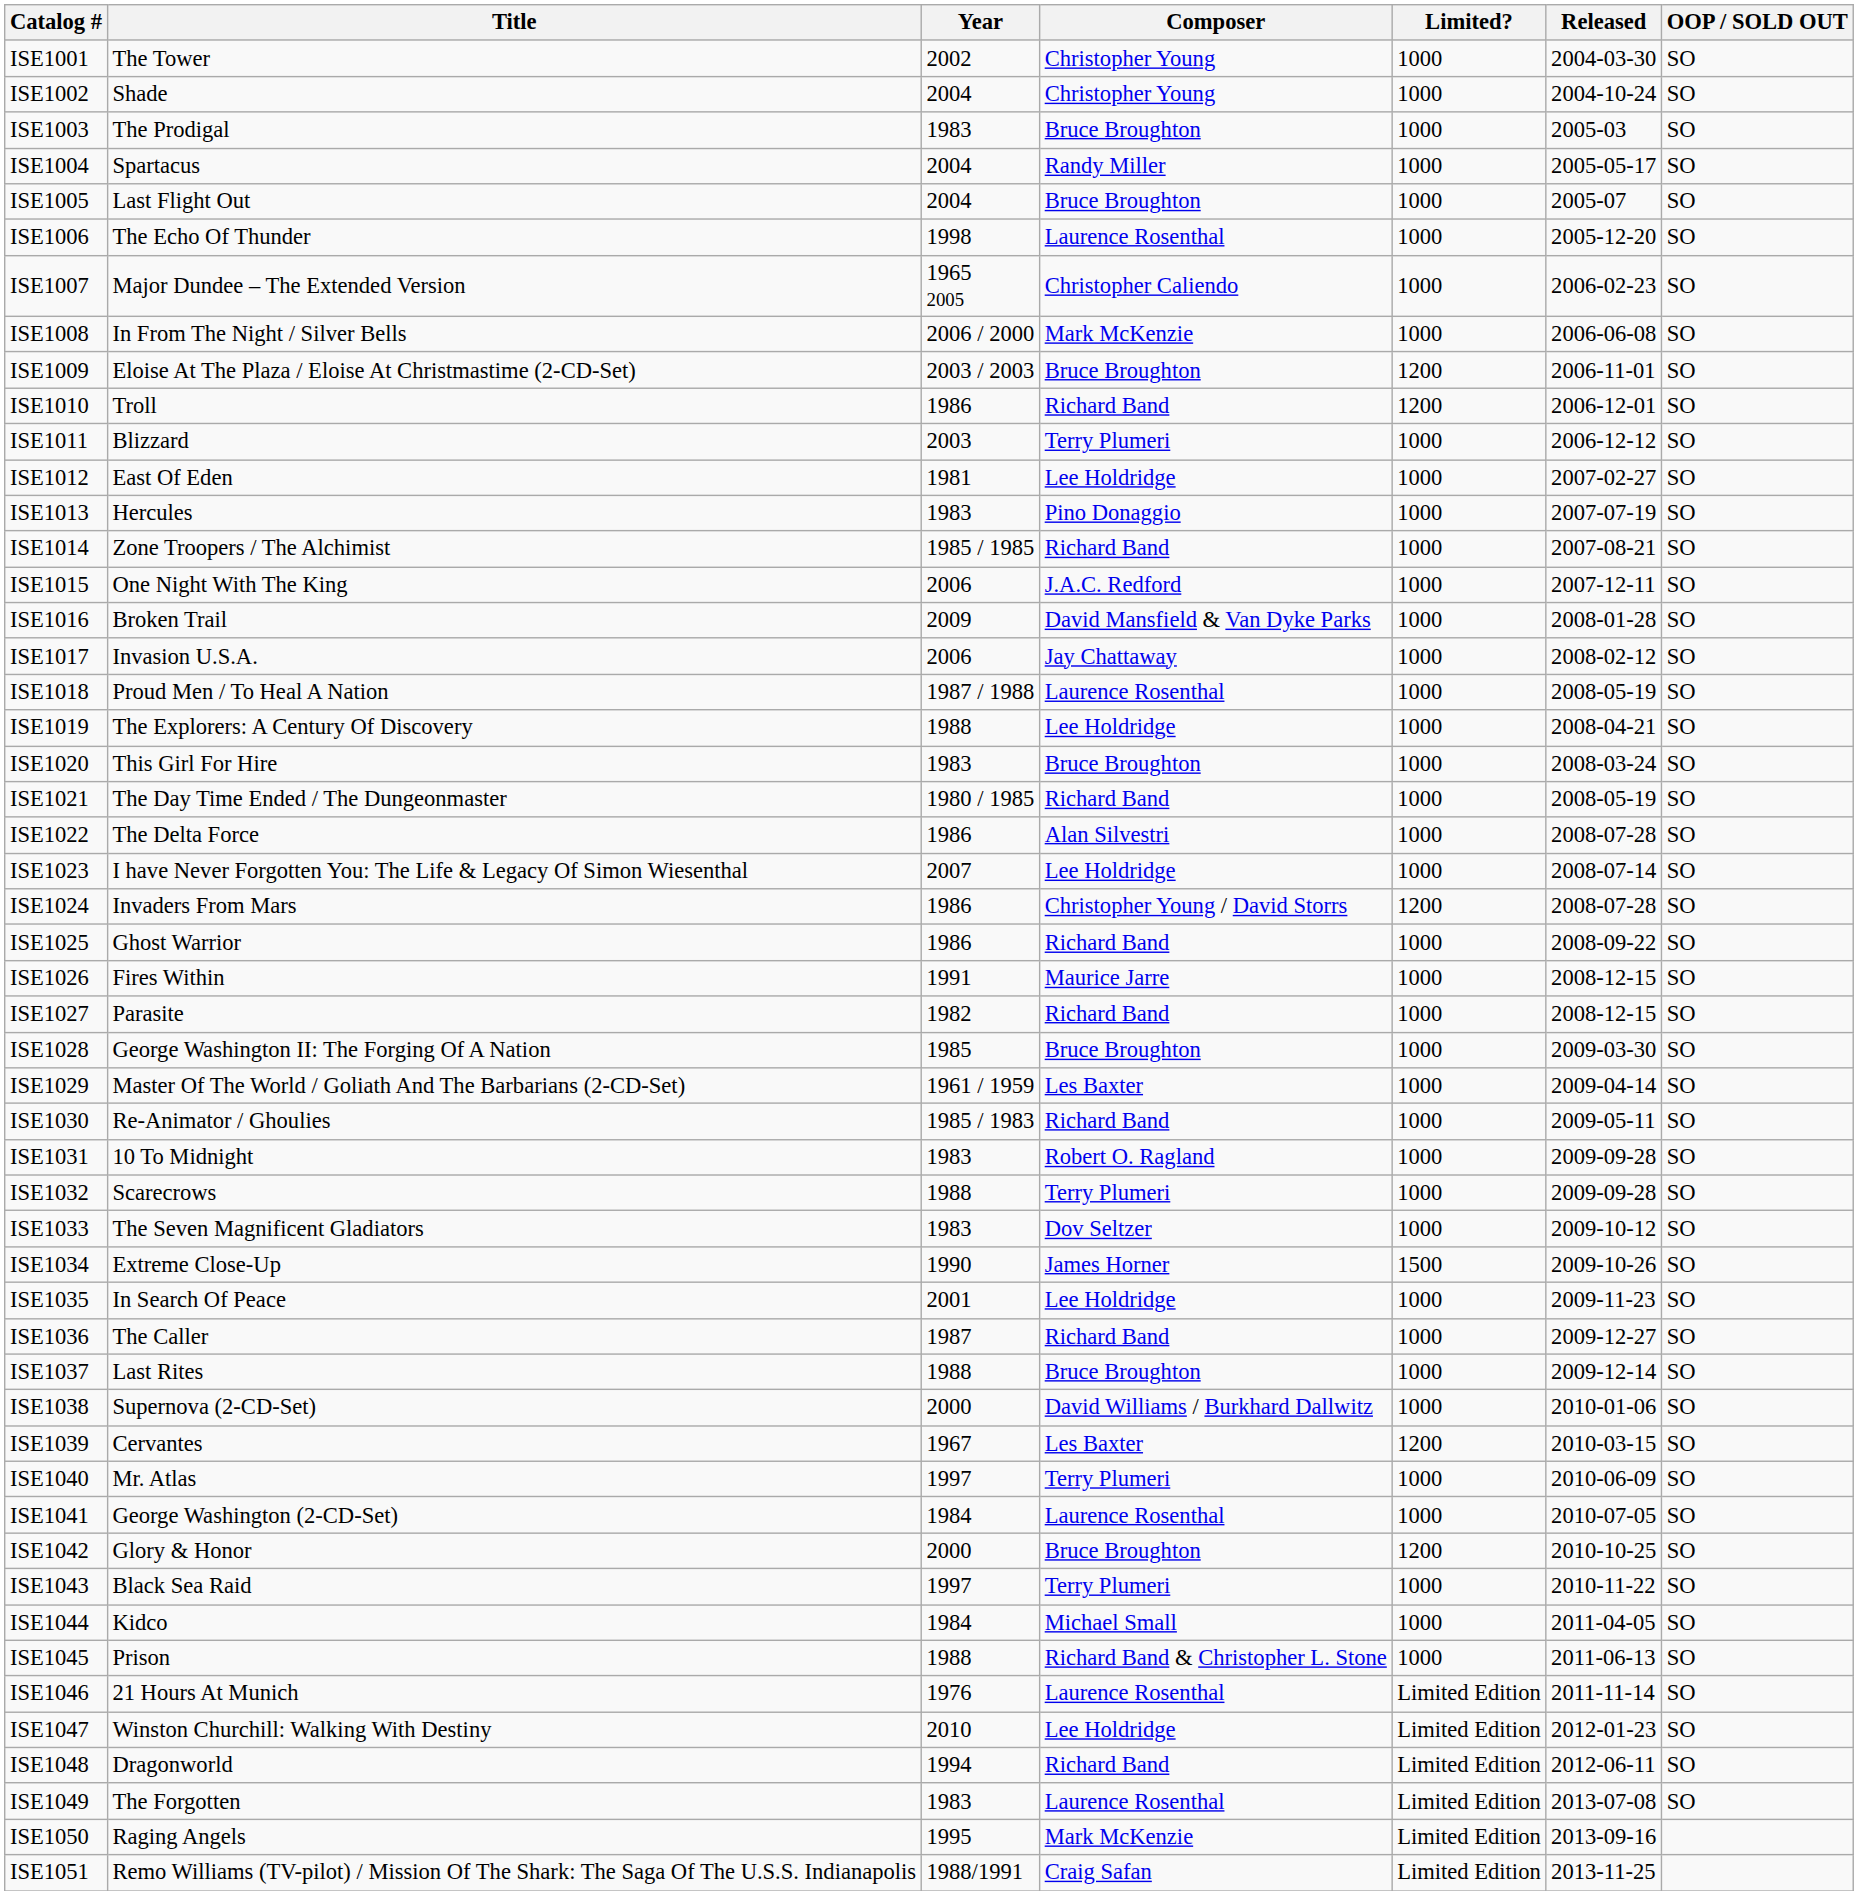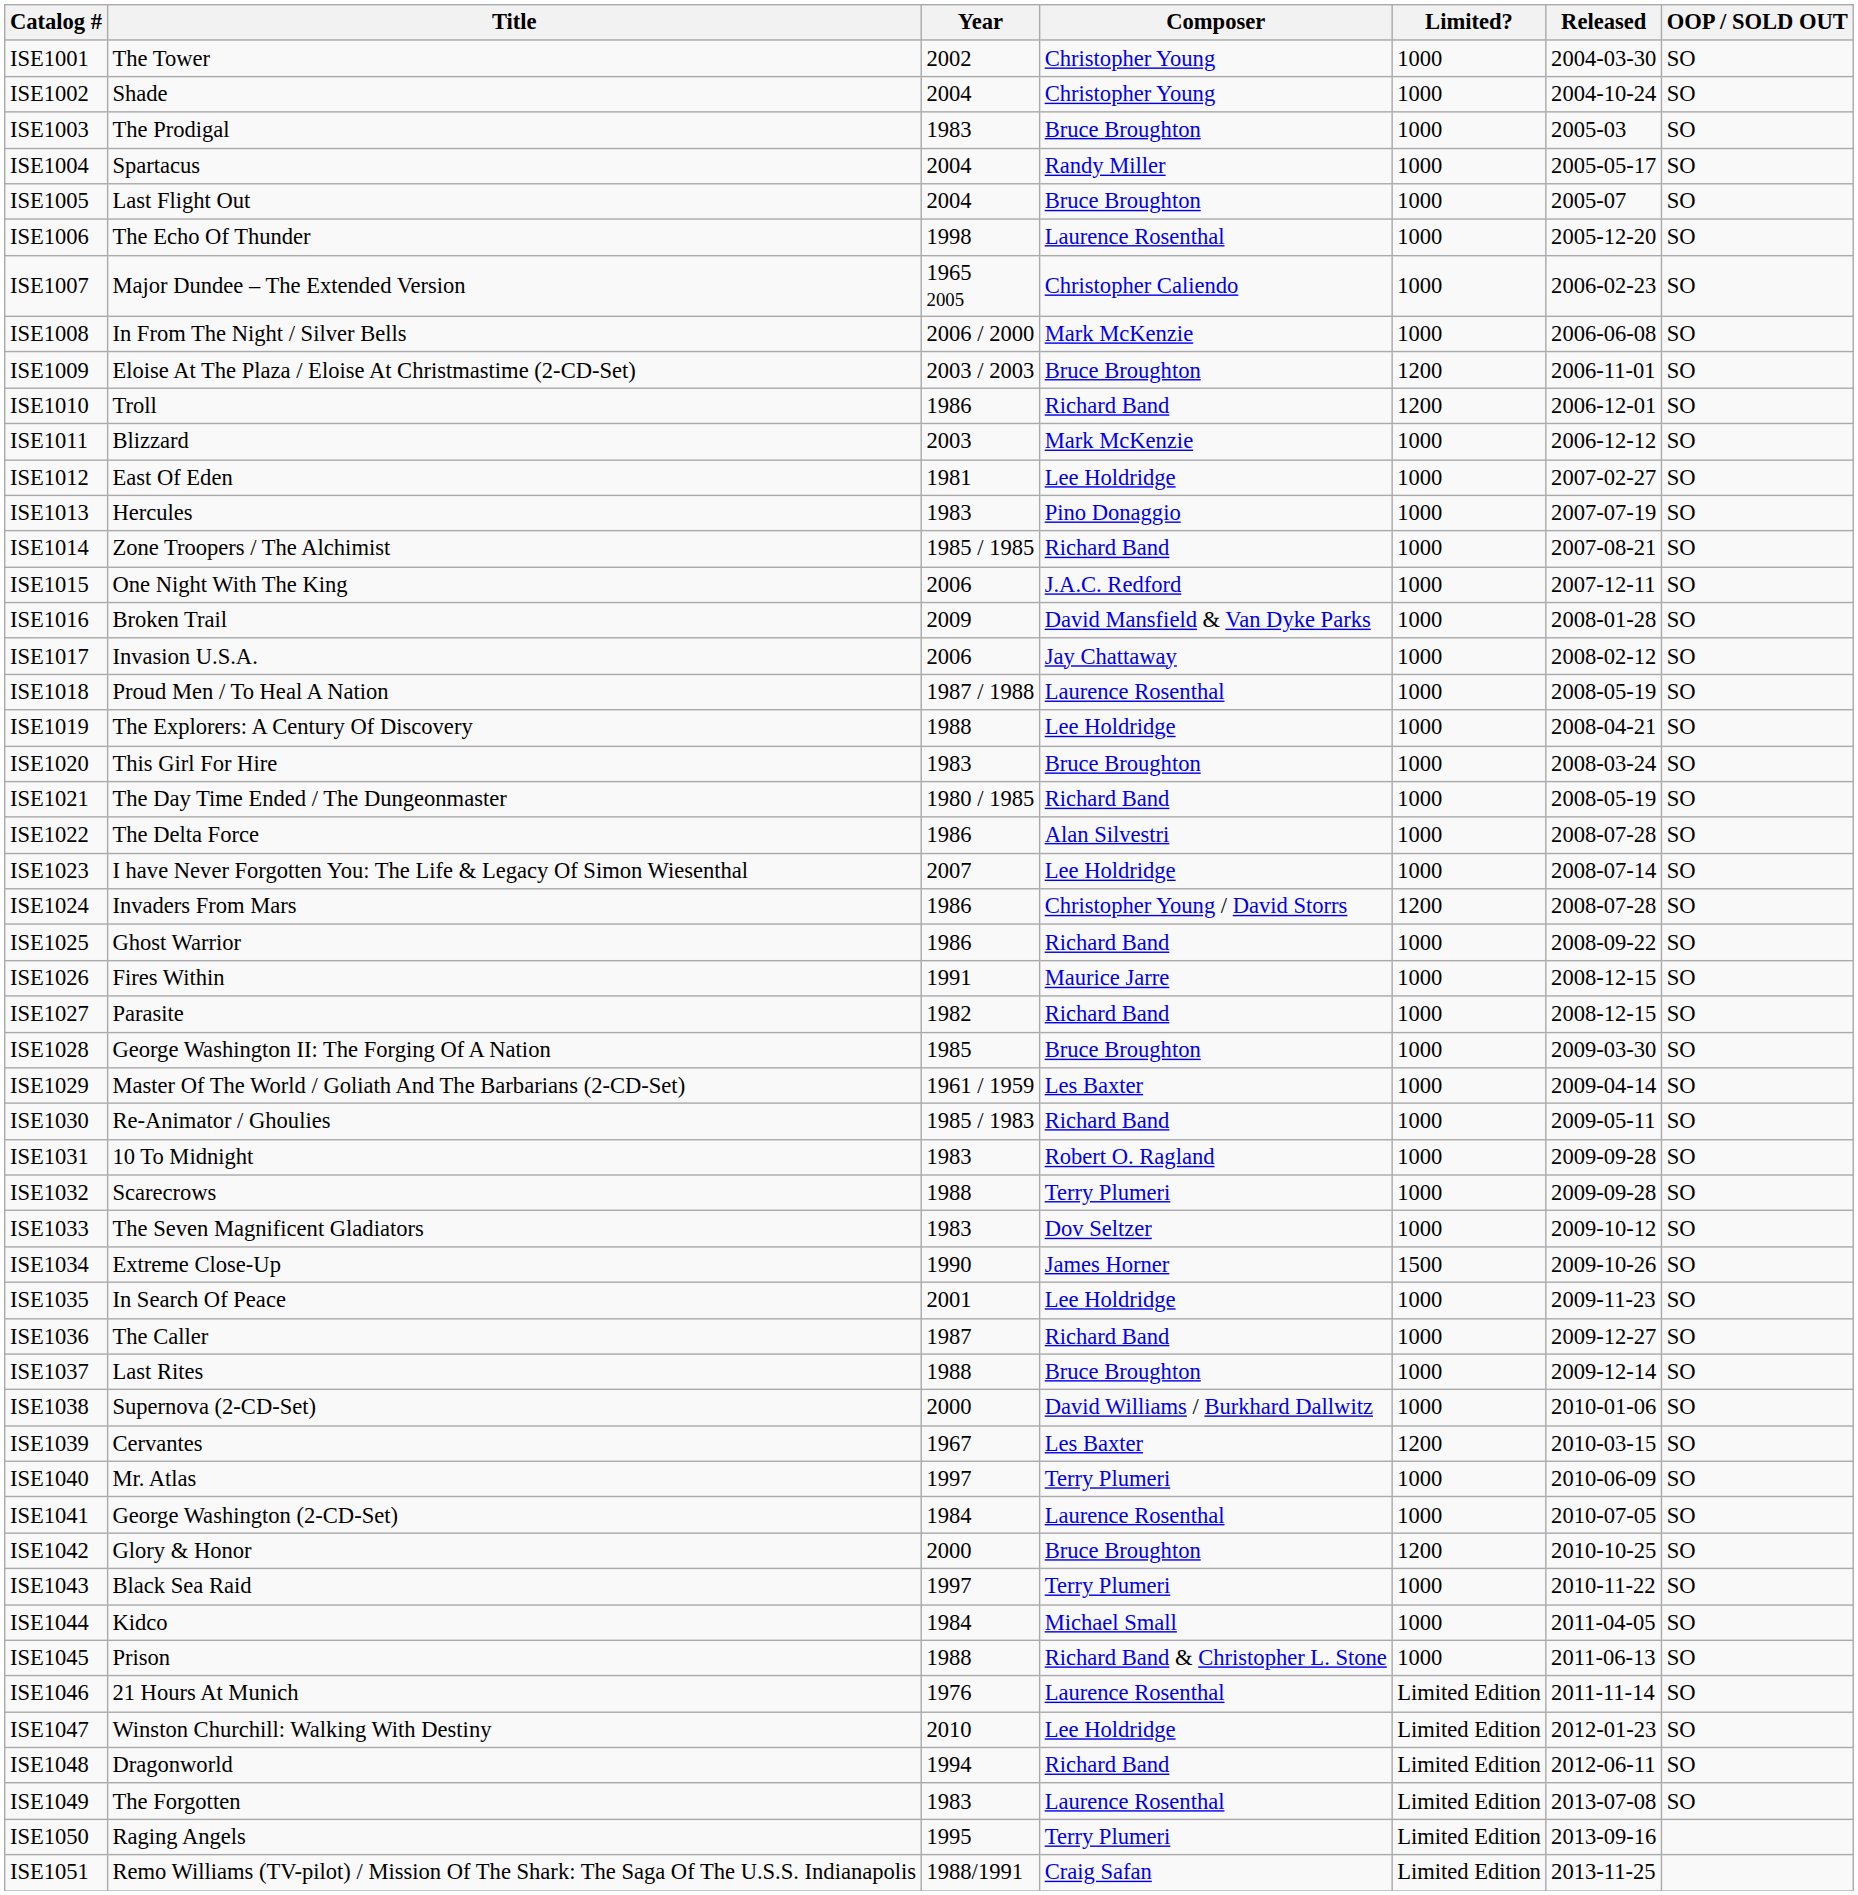ISE1011 | Composer: Terry Plumeri -> Mark McKenzie
ISE1050 | Composer: Mark McKenzie -> Terry Plumeri
